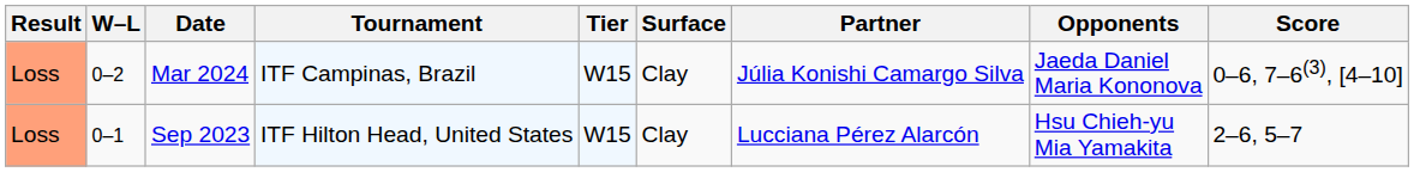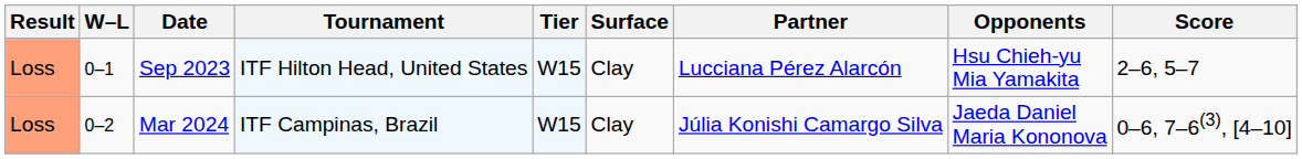rows swapped: Sep 2023 <-> Mar 2024
